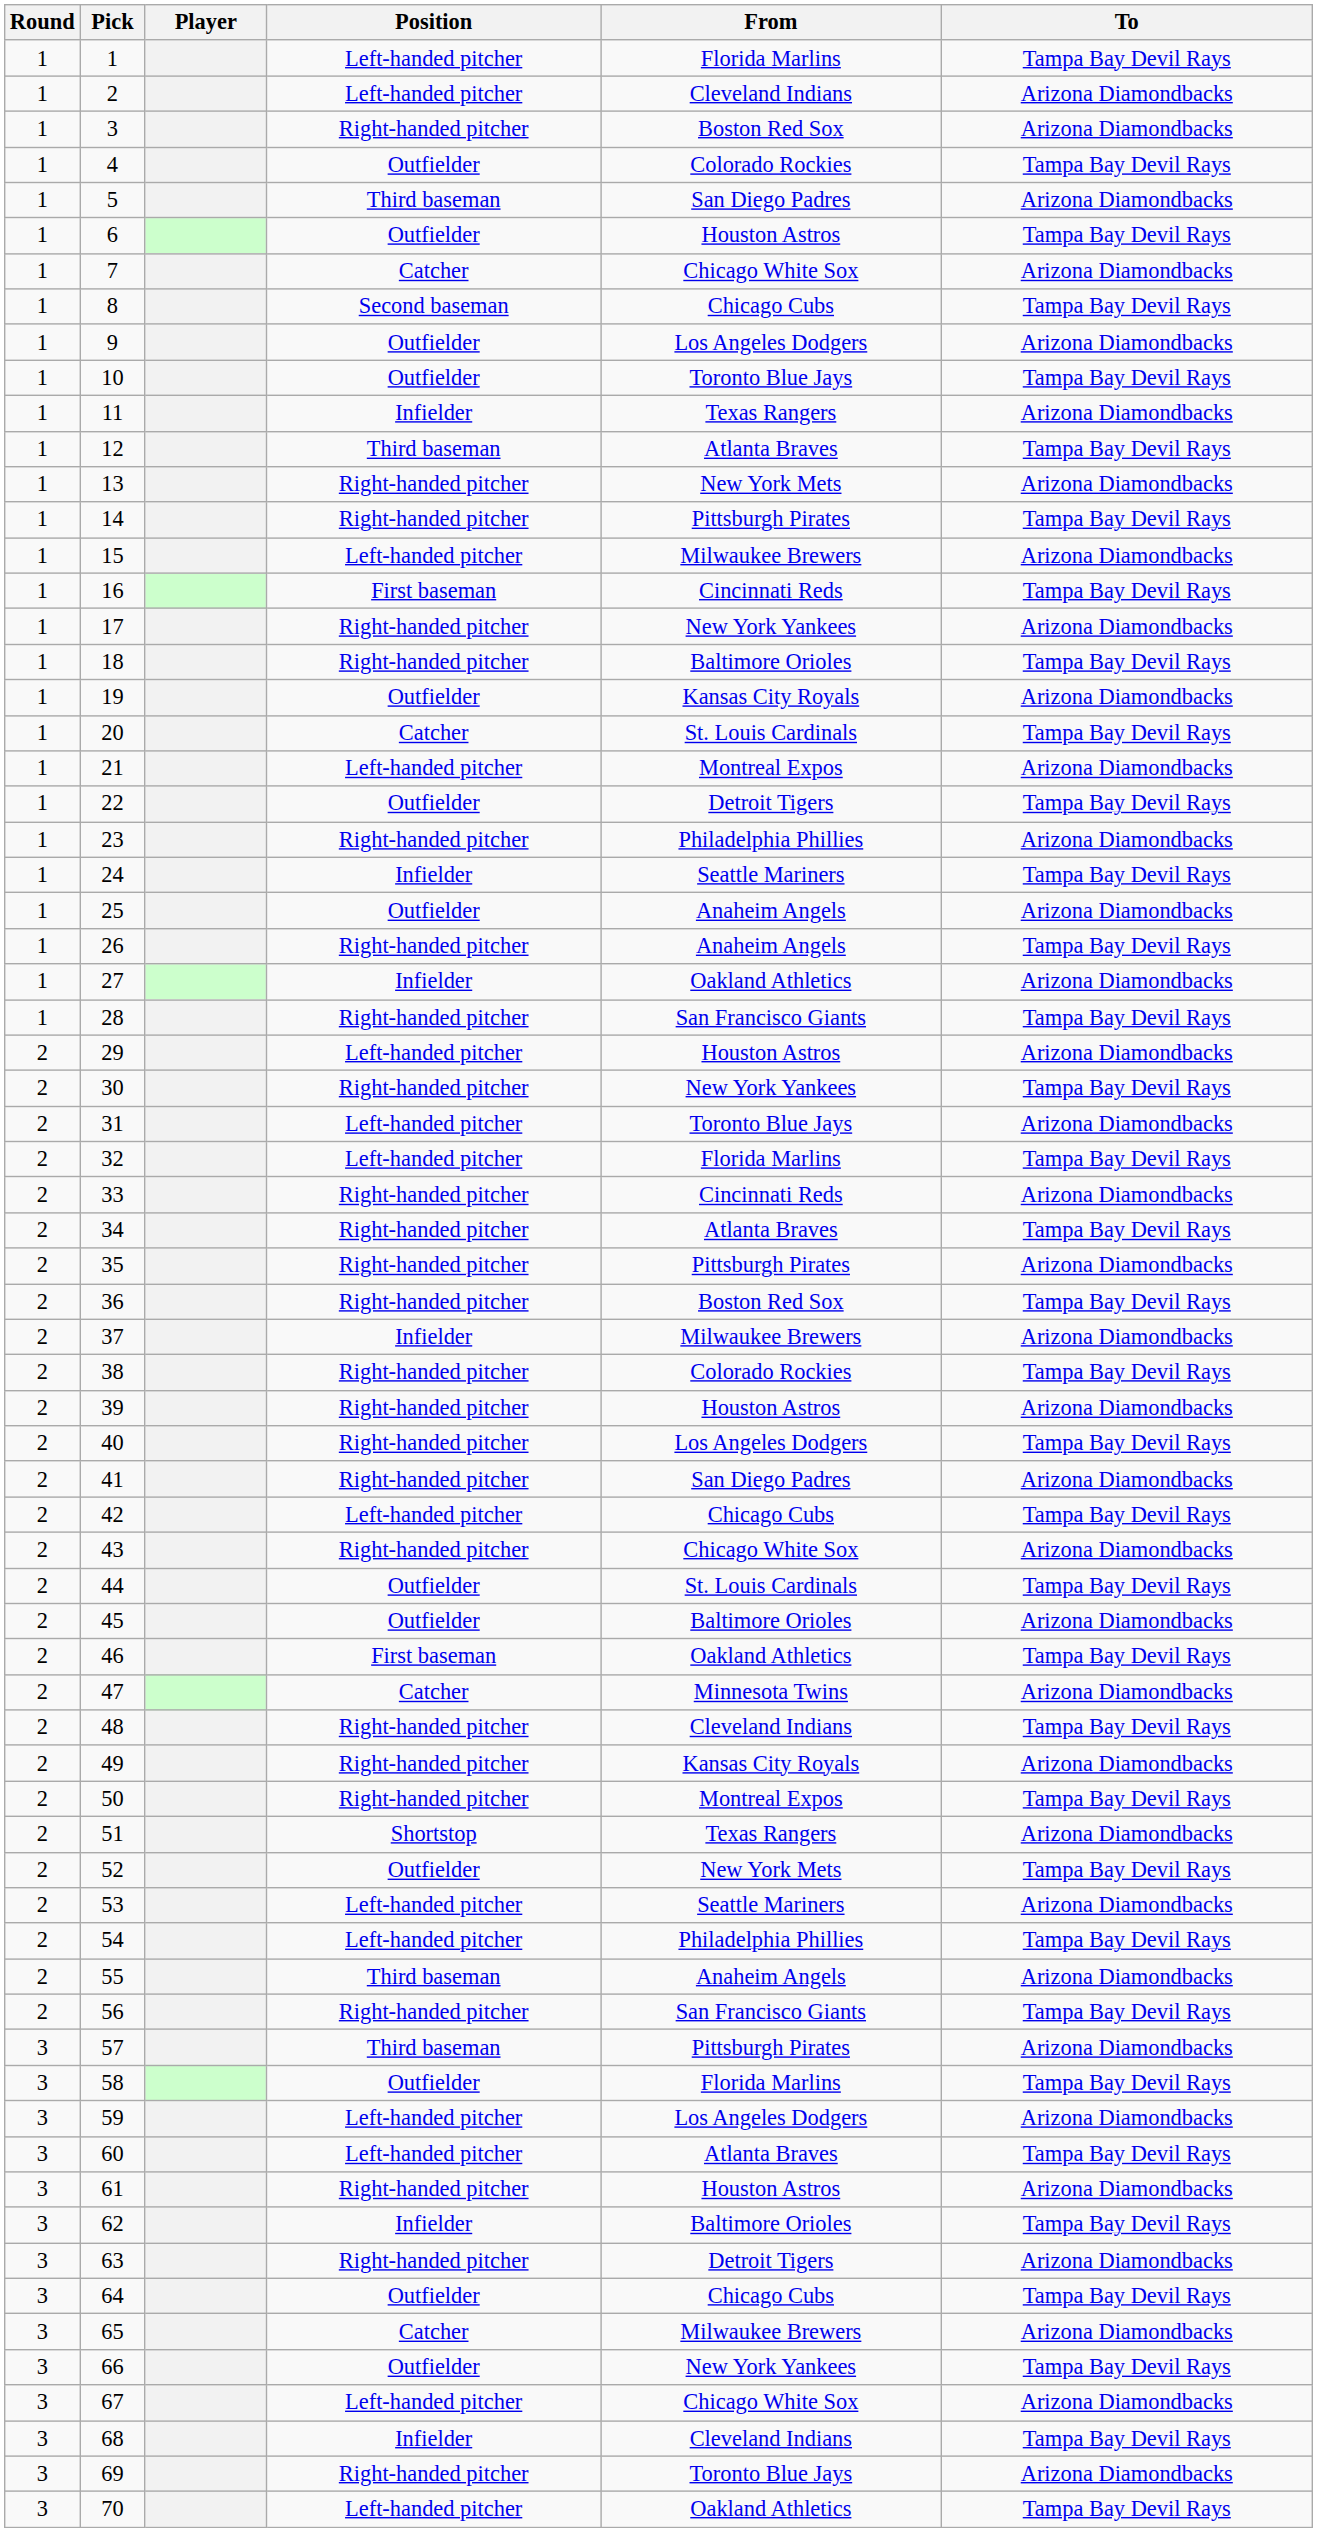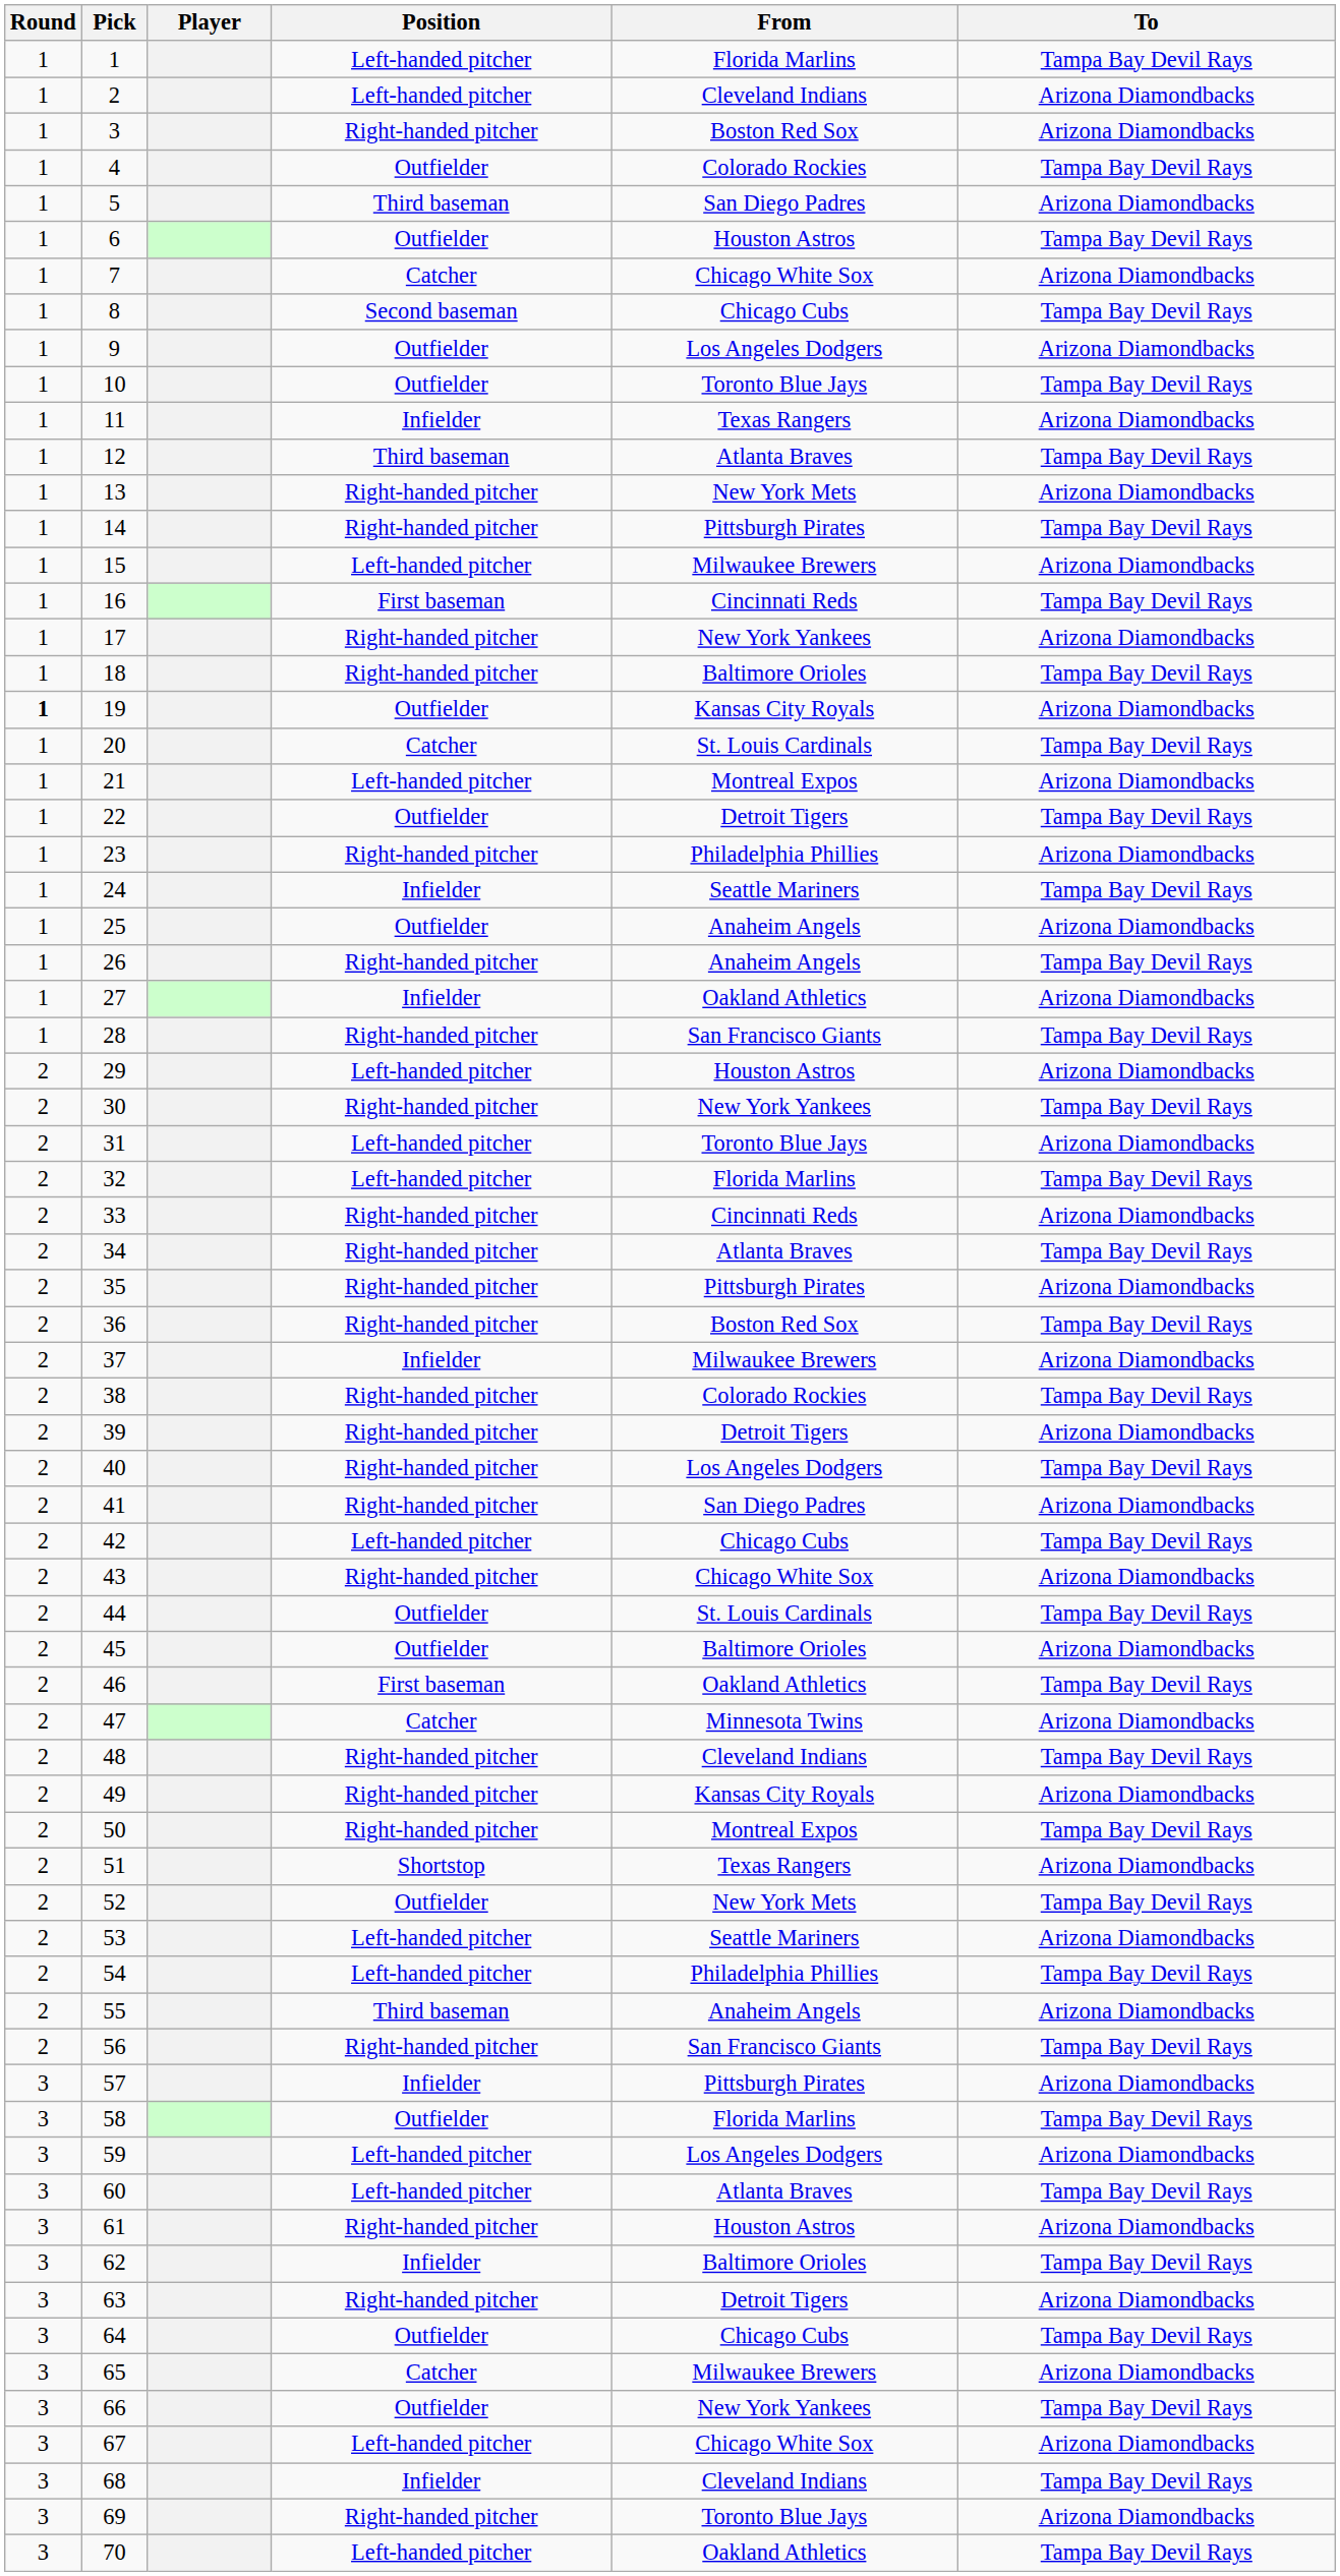19 | Round: normal -> bold
39 | From: Houston Astros -> Detroit Tigers
57 | Position: Third baseman -> Infielder
